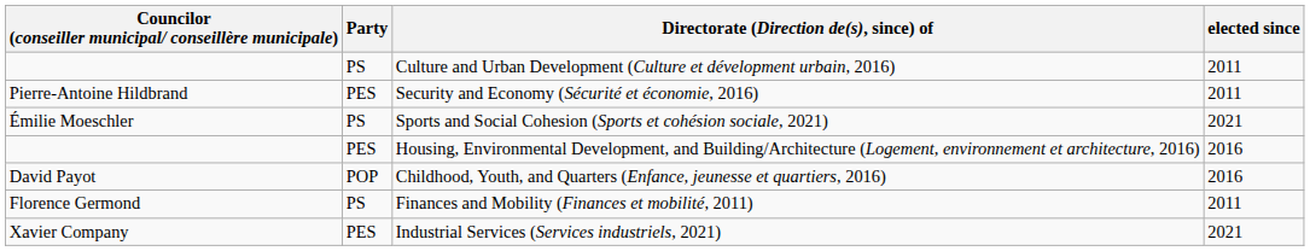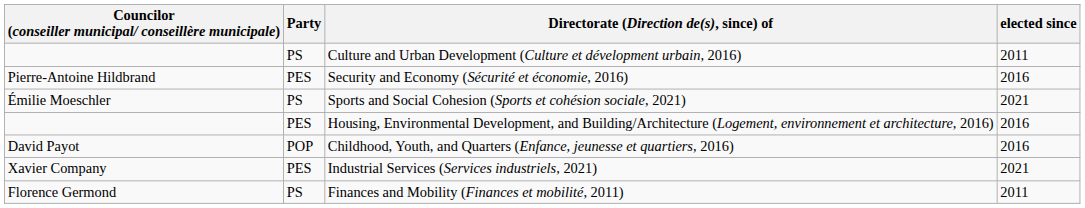Security and Economy (Sécurité et économie, 2016) | elected since: 2011 -> 2016
rows swapped: Finances and Mobility (Finances et mobilité, 2011) <-> Industrial Services (Services industriels, 2021)
